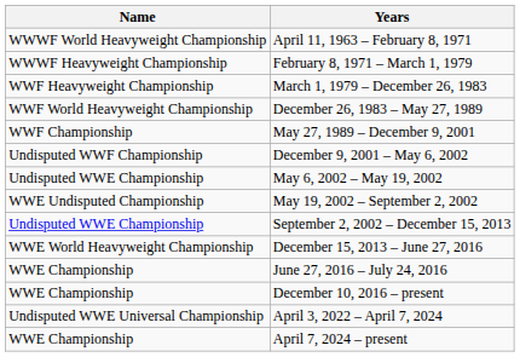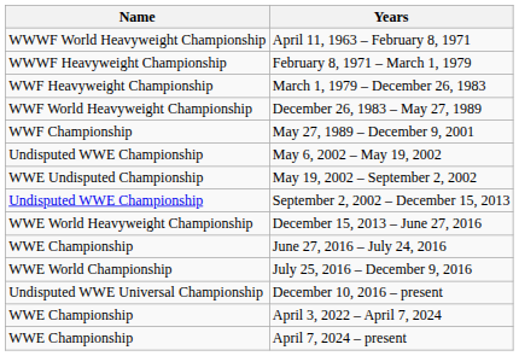- row: Undisputed WWF Championship | December 9, 2001 – May 6, 2002
+ row: WWE World Championship | July 25, 2016 – December 9, 2016
December 10, 2016 – present | Name: WWE Championship -> Undisputed WWE Universal Championship
April 3, 2022 – April 7, 2024 | Name: Undisputed WWE Universal Championship -> WWE Championship
